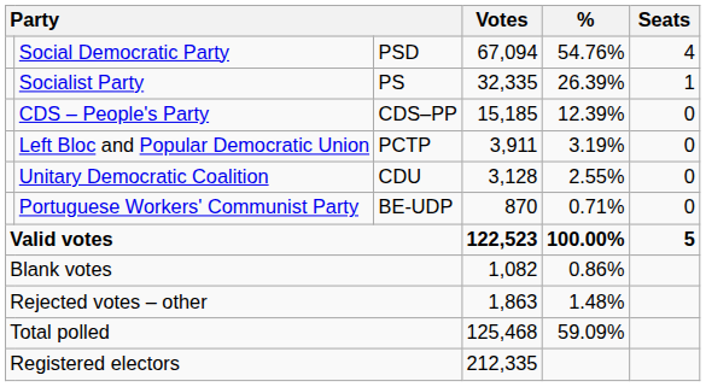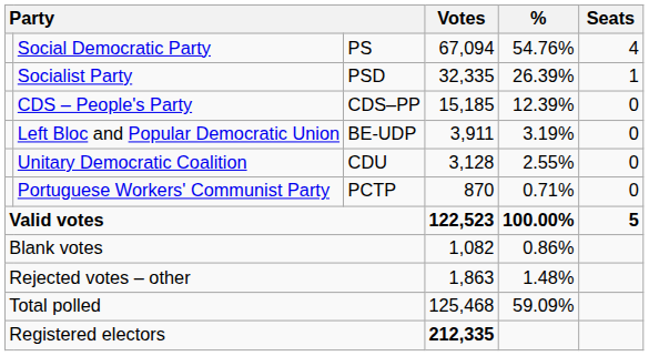Social Democratic Party | column 3: PSD -> PS
Socialist Party | column 3: PS -> PSD
Left Bloc and Popular Democratic Union | column 3: PCTP -> BE-UDP
Portuguese Workers' Communist Party | column 3: BE-UDP -> PCTP
Registered electors | Votes: normal -> bold
